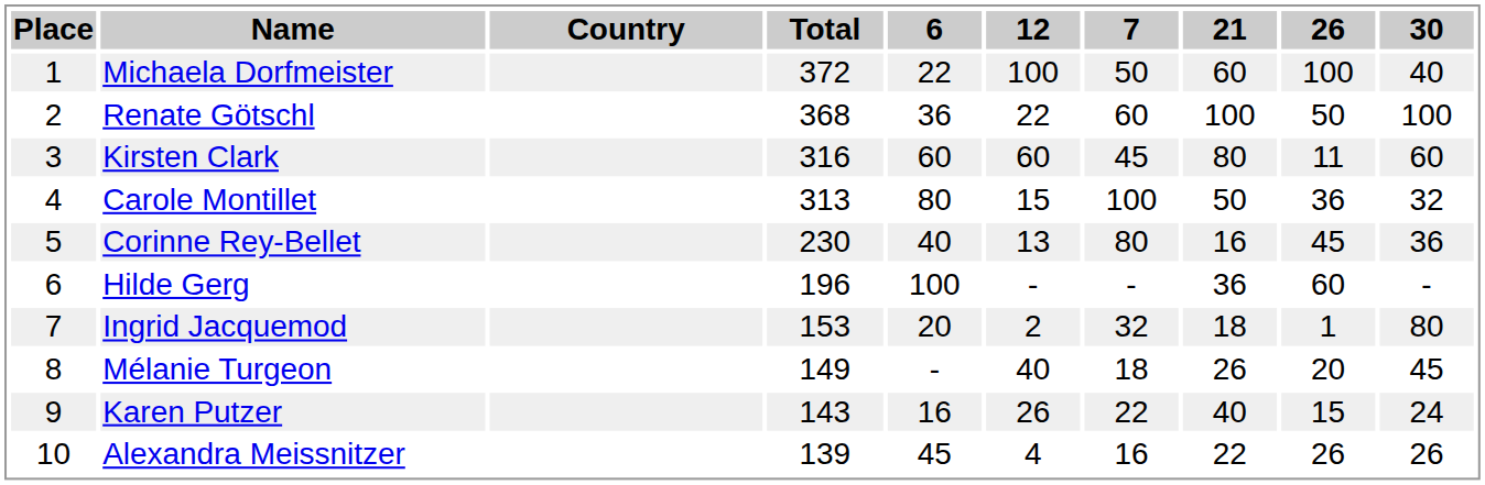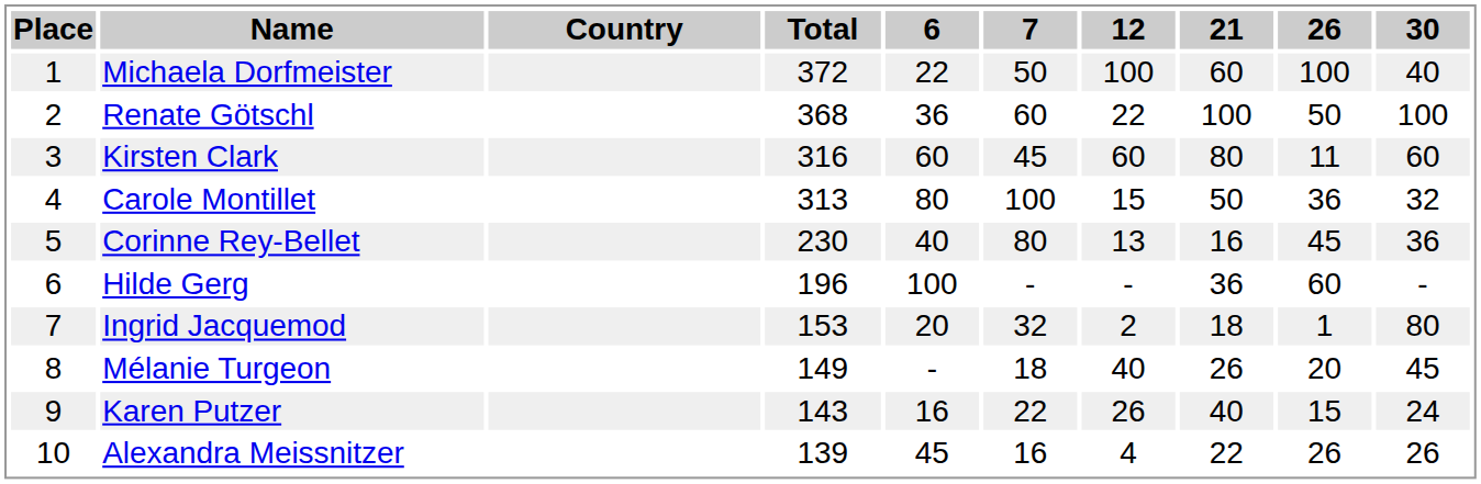columns swapped: 7 <-> 12
